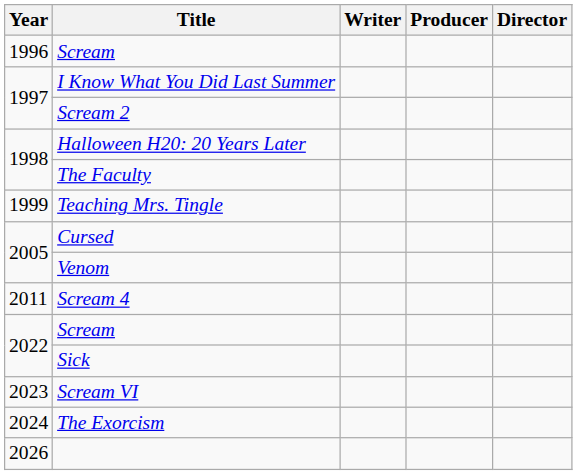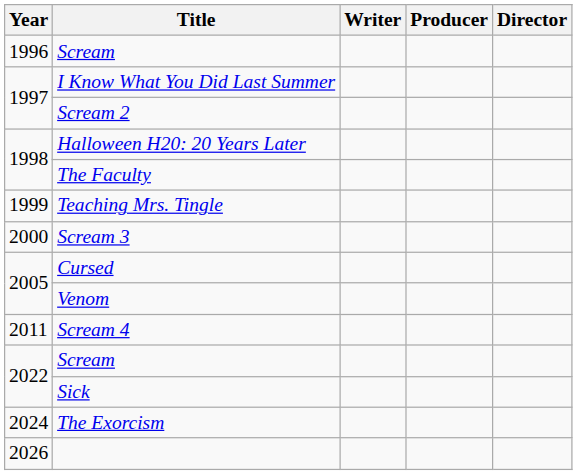+ row: 2000 | Scream 3
- row: 2023 | Scream VI
